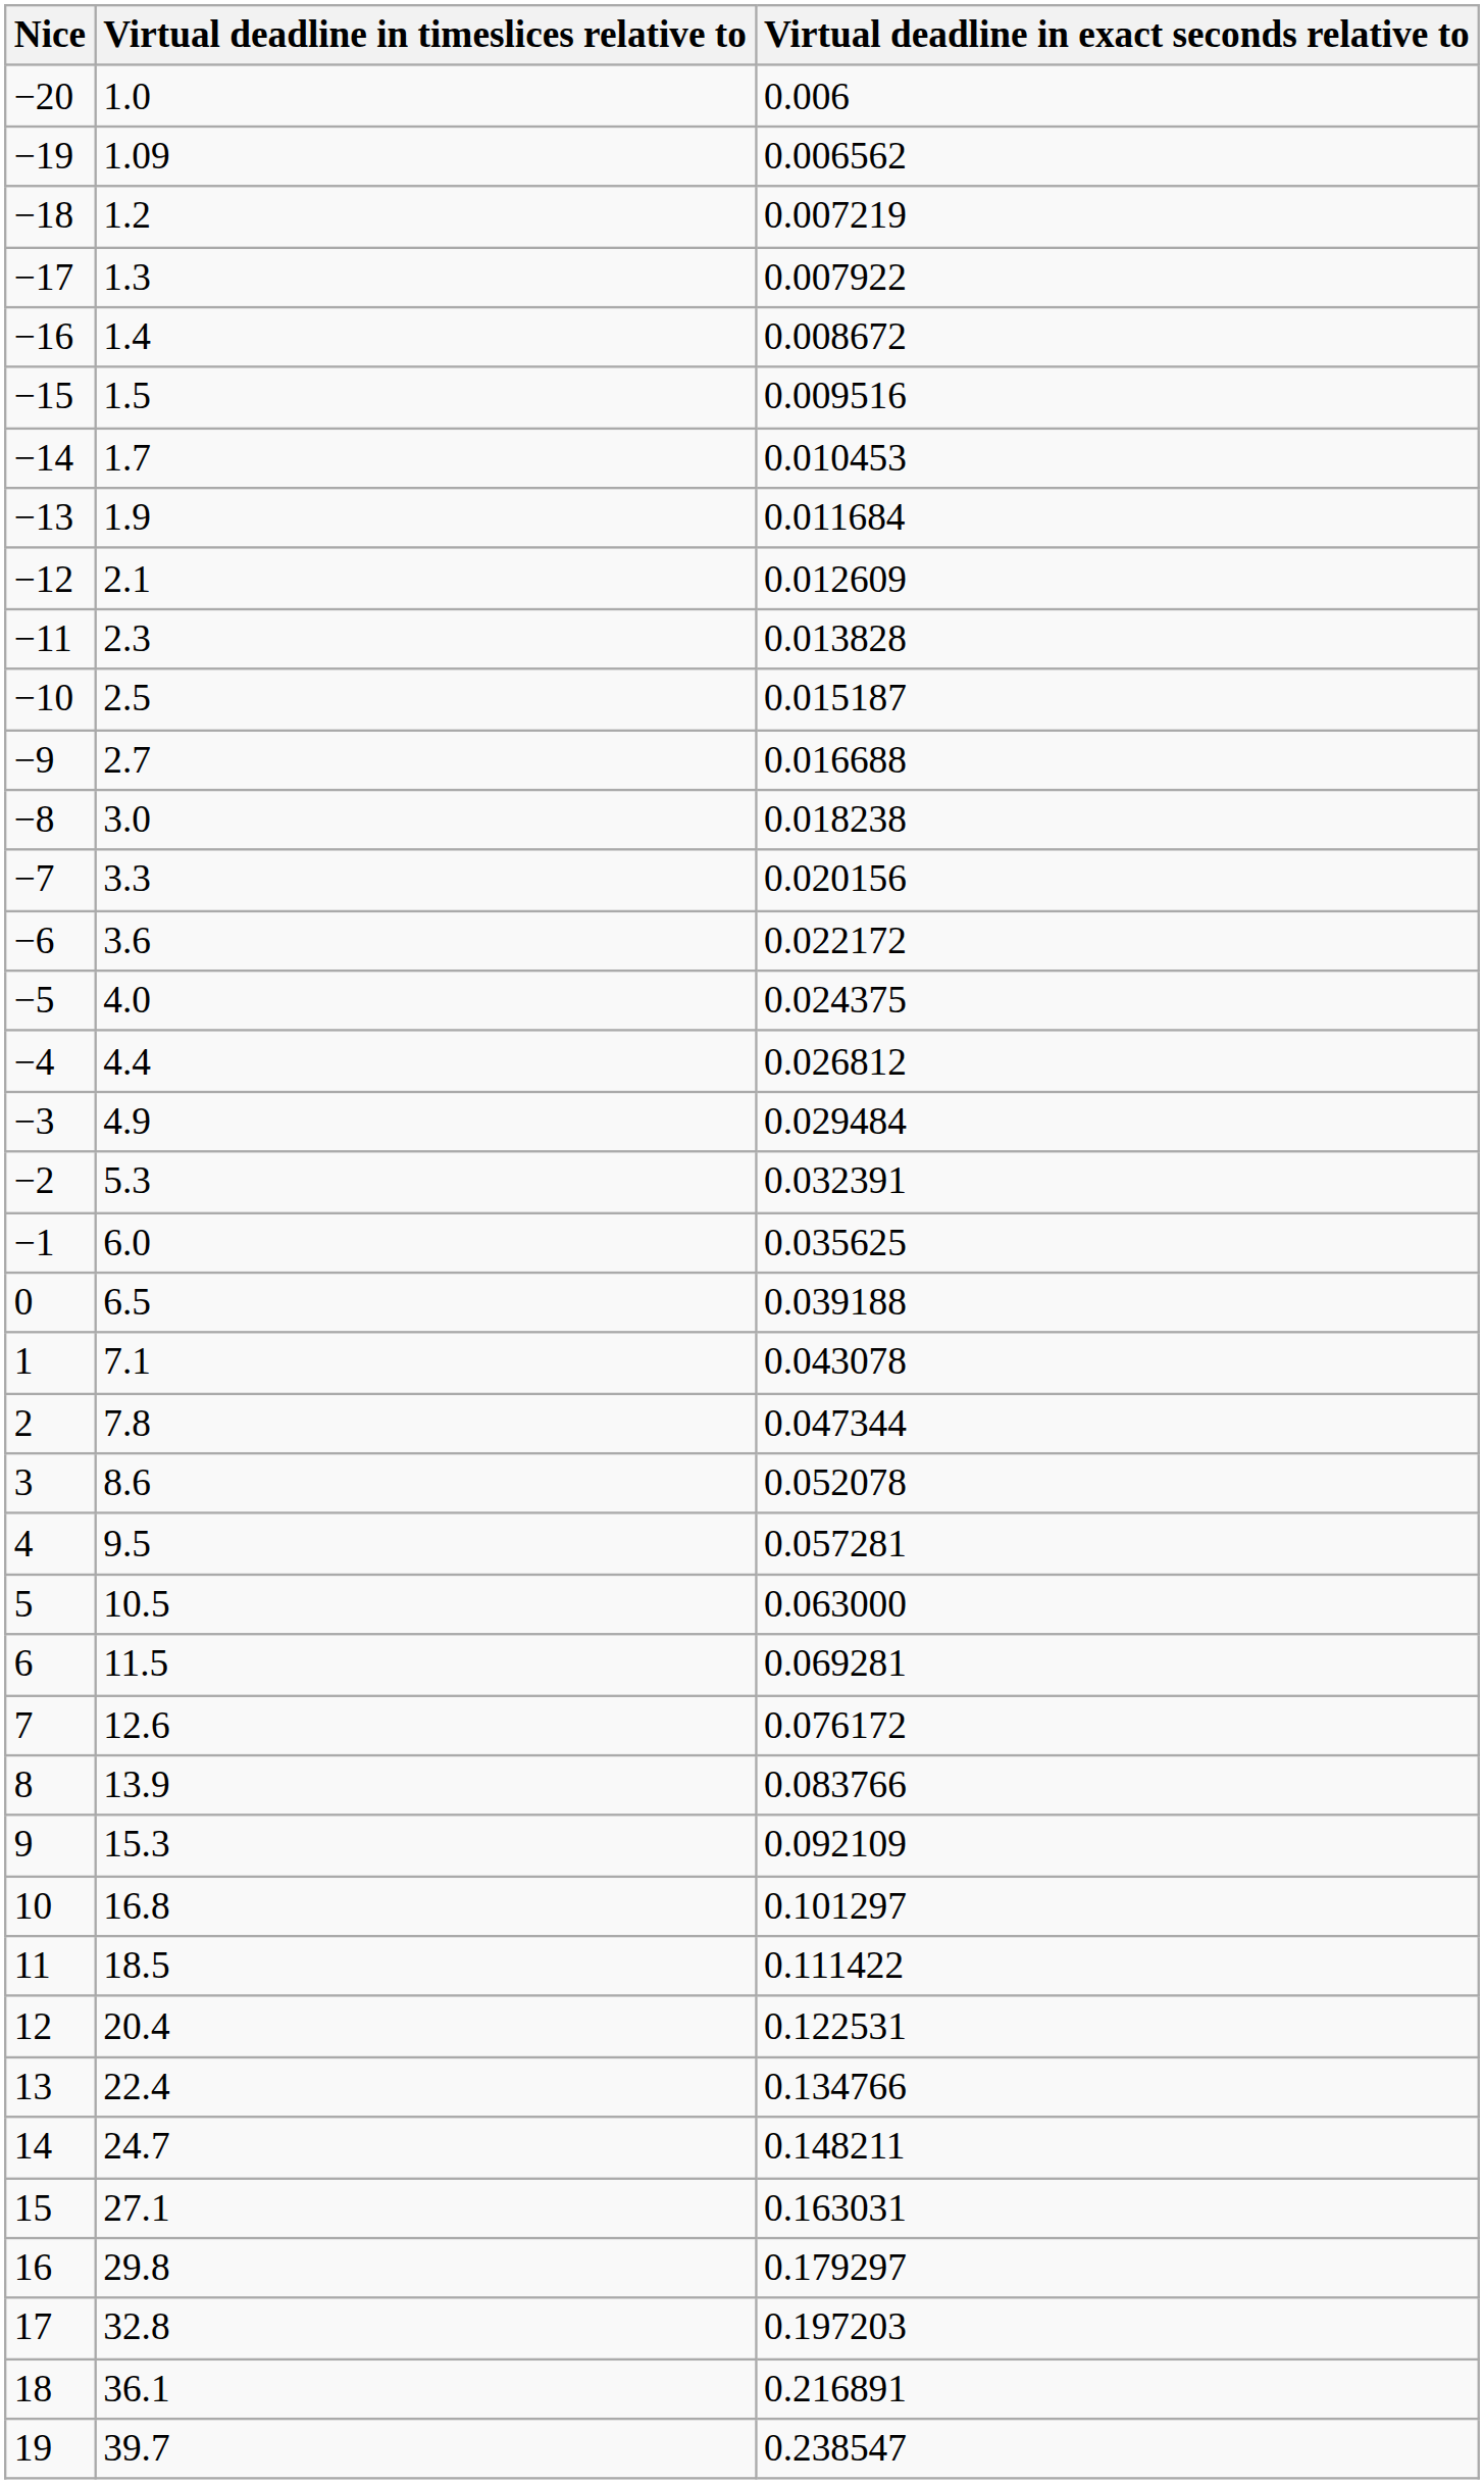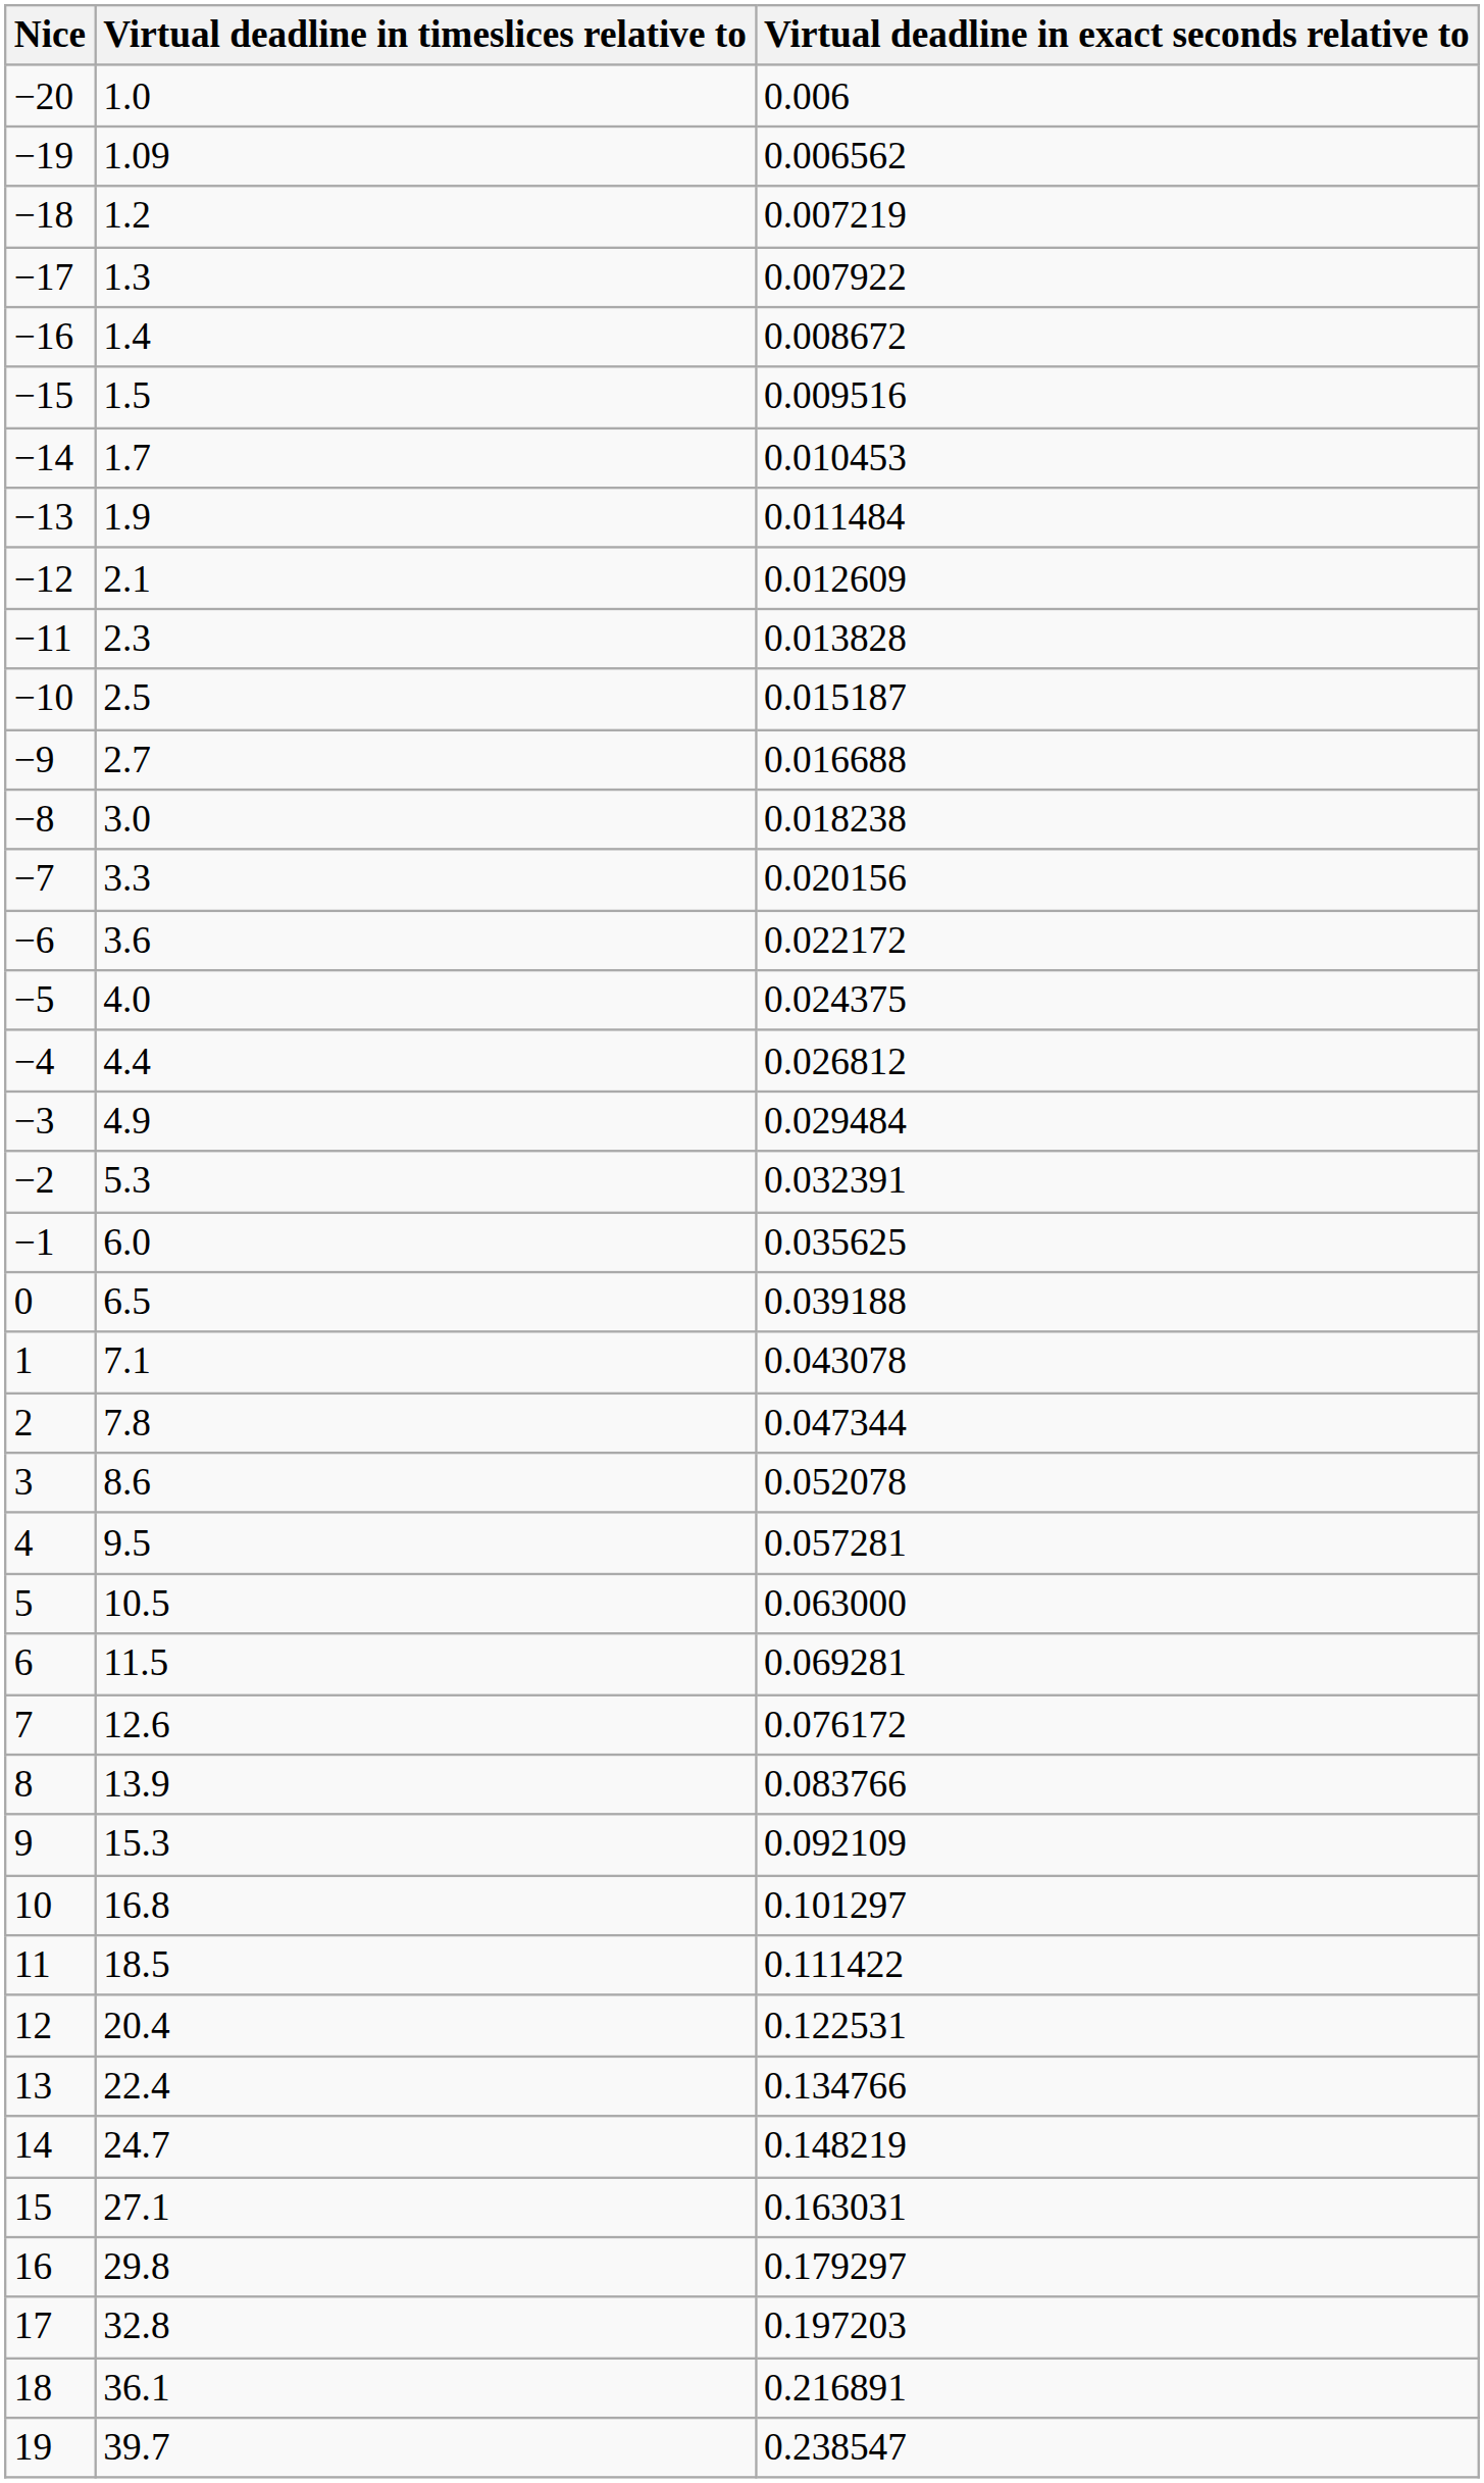−13 | Virtual deadline in exact seconds relative to: 0.011684 -> 0.011484
14 | Virtual deadline in exact seconds relative to: 0.148211 -> 0.148219
